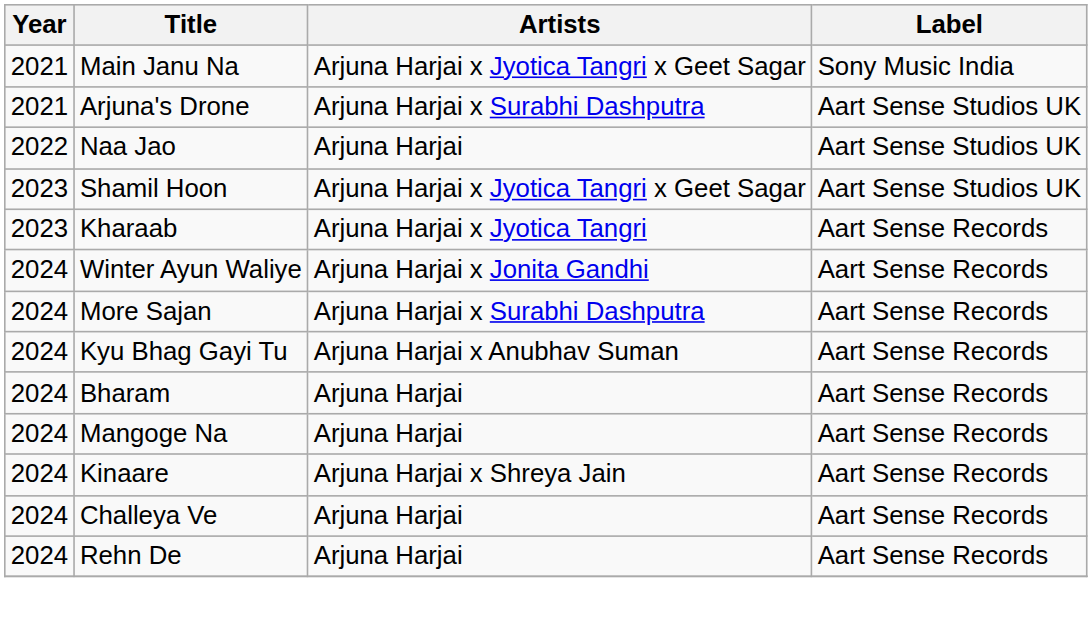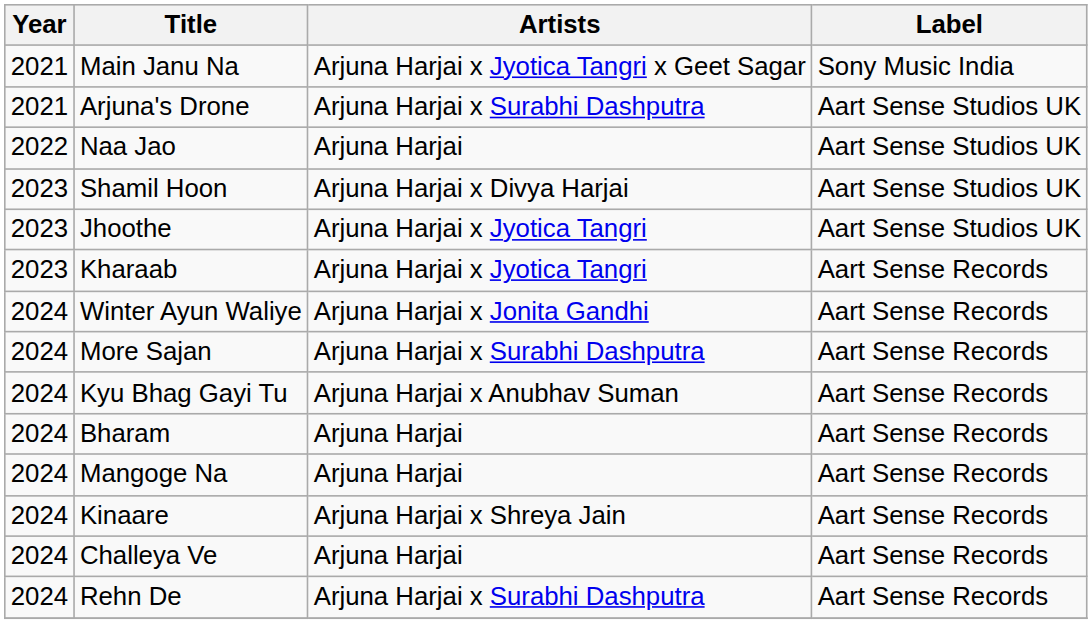Shamil Hoon | Artists: Arjuna Harjai x Jyotica Tangri x Geet Sagar -> Arjuna Harjai x Divya Harjai
+ row: 2023 | Jhoothe | Arjuna Harjai x Jyotica Tangri | Aart Sense Studios UK
Rehn De | Artists: Arjuna Harjai -> Arjuna Harjai x Surabhi Dashputra
